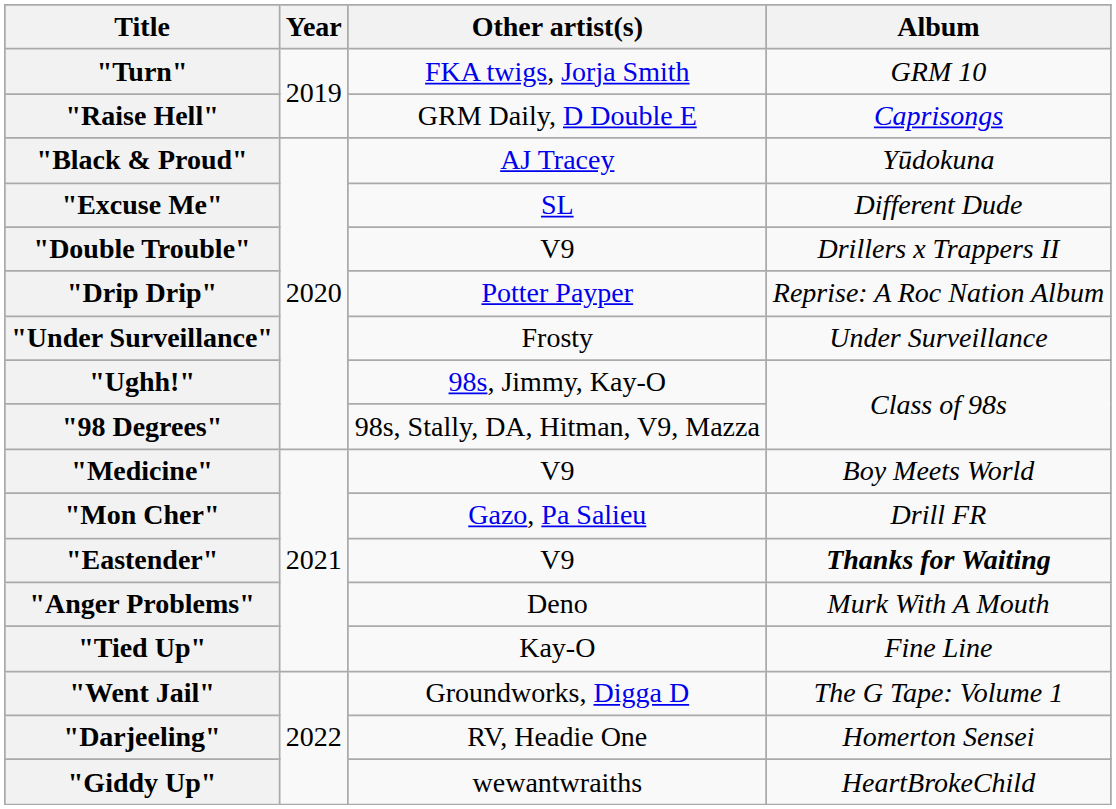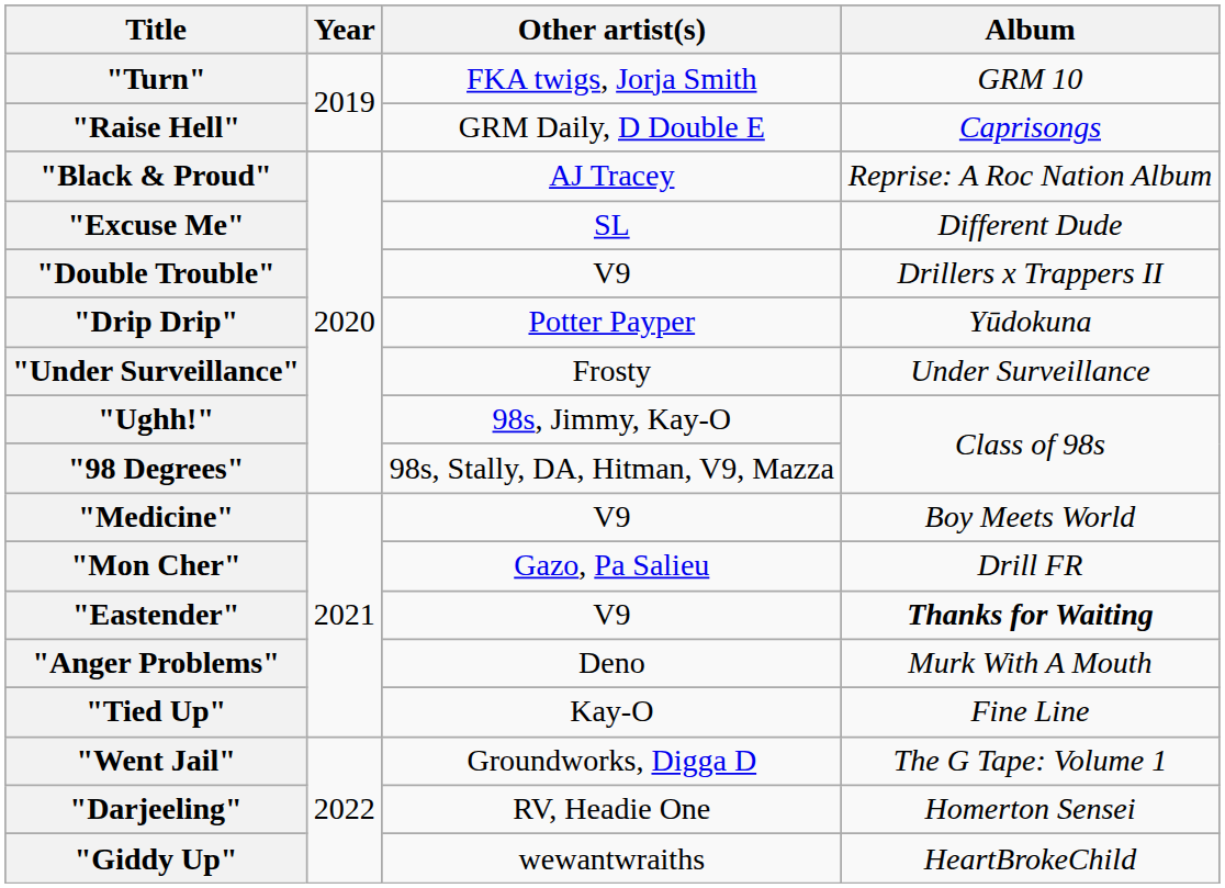"Black & Proud" | Album: Yūdokuna -> Reprise: A Roc Nation Album
"Drip Drip" | Album: Reprise: A Roc Nation Album -> Yūdokuna
